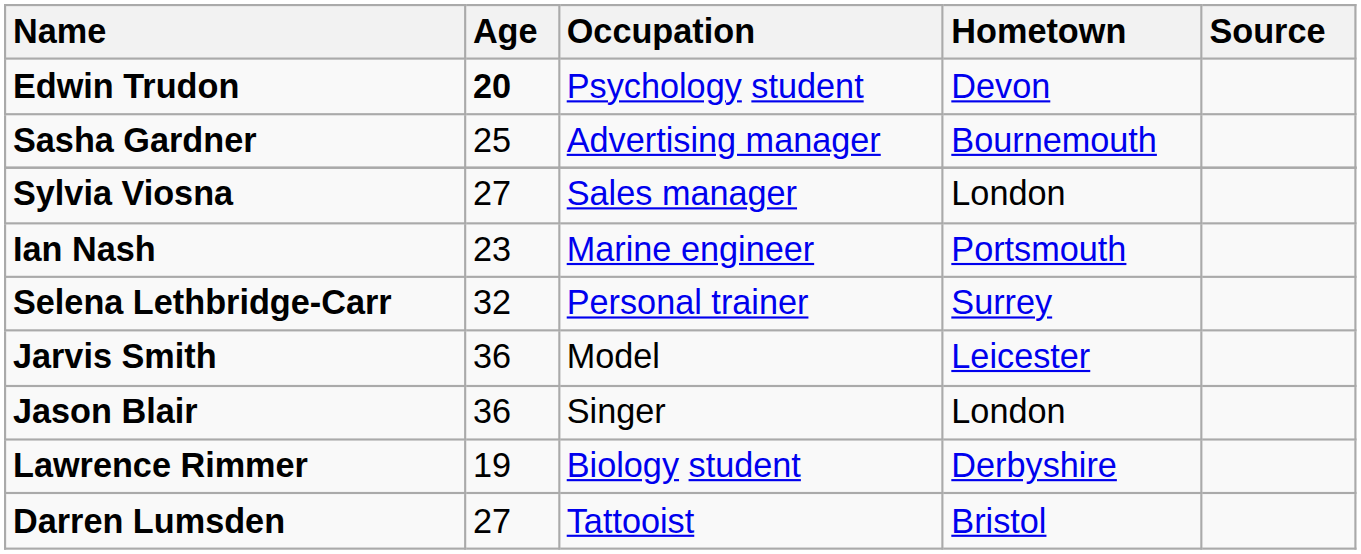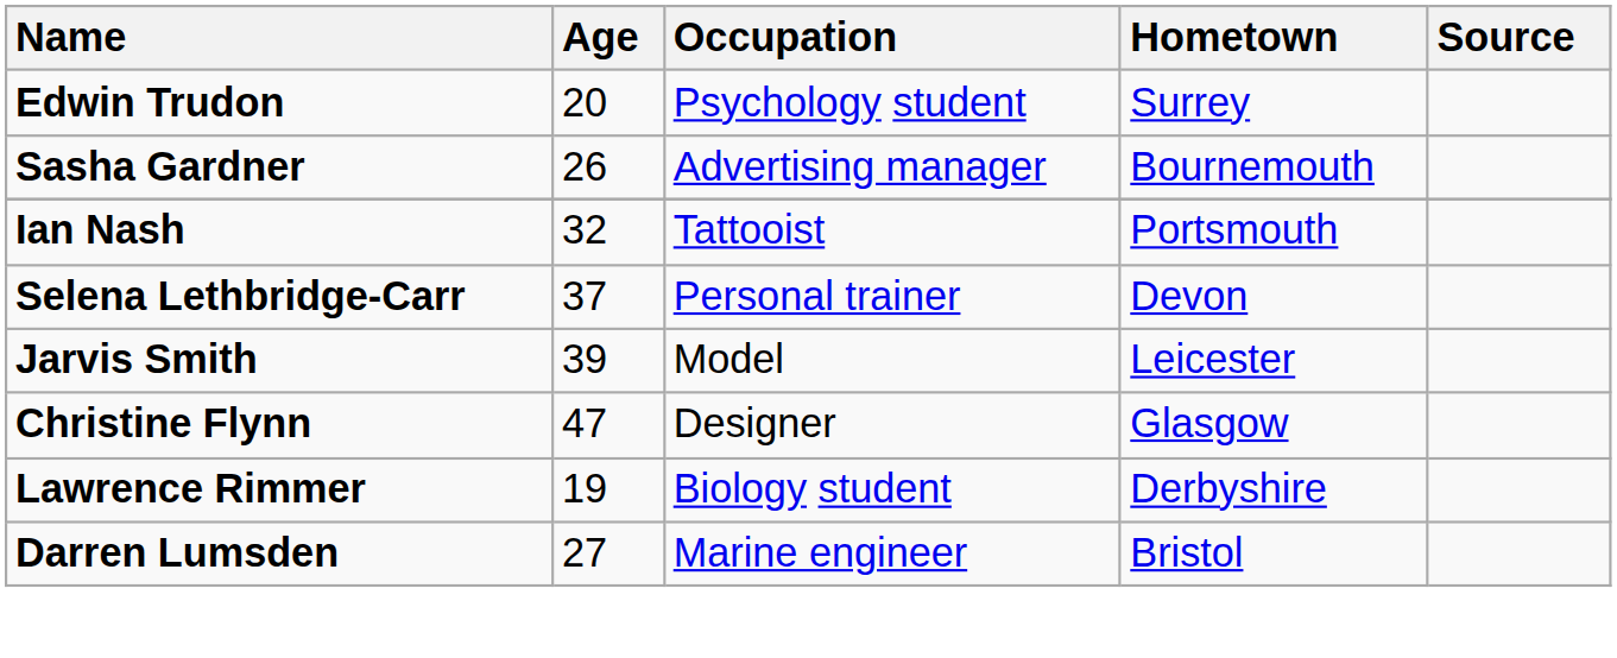Edwin Trudon | Age: bold -> normal
Edwin Trudon | Hometown: Devon -> Surrey
Sasha Gardner | Age: 25 -> 26
- row: Sylvia Viosna | 27 | Sales manager | London
Ian Nash | Age: 23 -> 32
Ian Nash | Occupation: Marine engineer -> Tattooist
Selena Lethbridge-Carr | Age: 32 -> 37
Selena Lethbridge-Carr | Hometown: Surrey -> Devon
Jarvis Smith | Age: 36 -> 39
+ row: Christine Flynn | 47 | Designer | Glasgow
- row: Jason Blair | 36 | Singer | London
Darren Lumsden | Occupation: Tattooist -> Marine engineer
